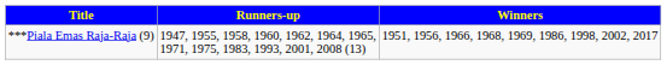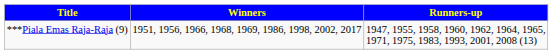columns swapped: Winners <-> Runners-up
